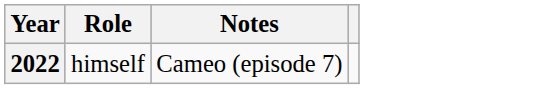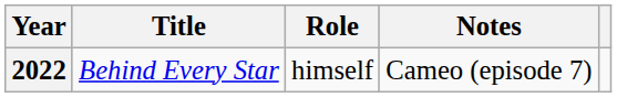+ column: Title | Behind Every Star
